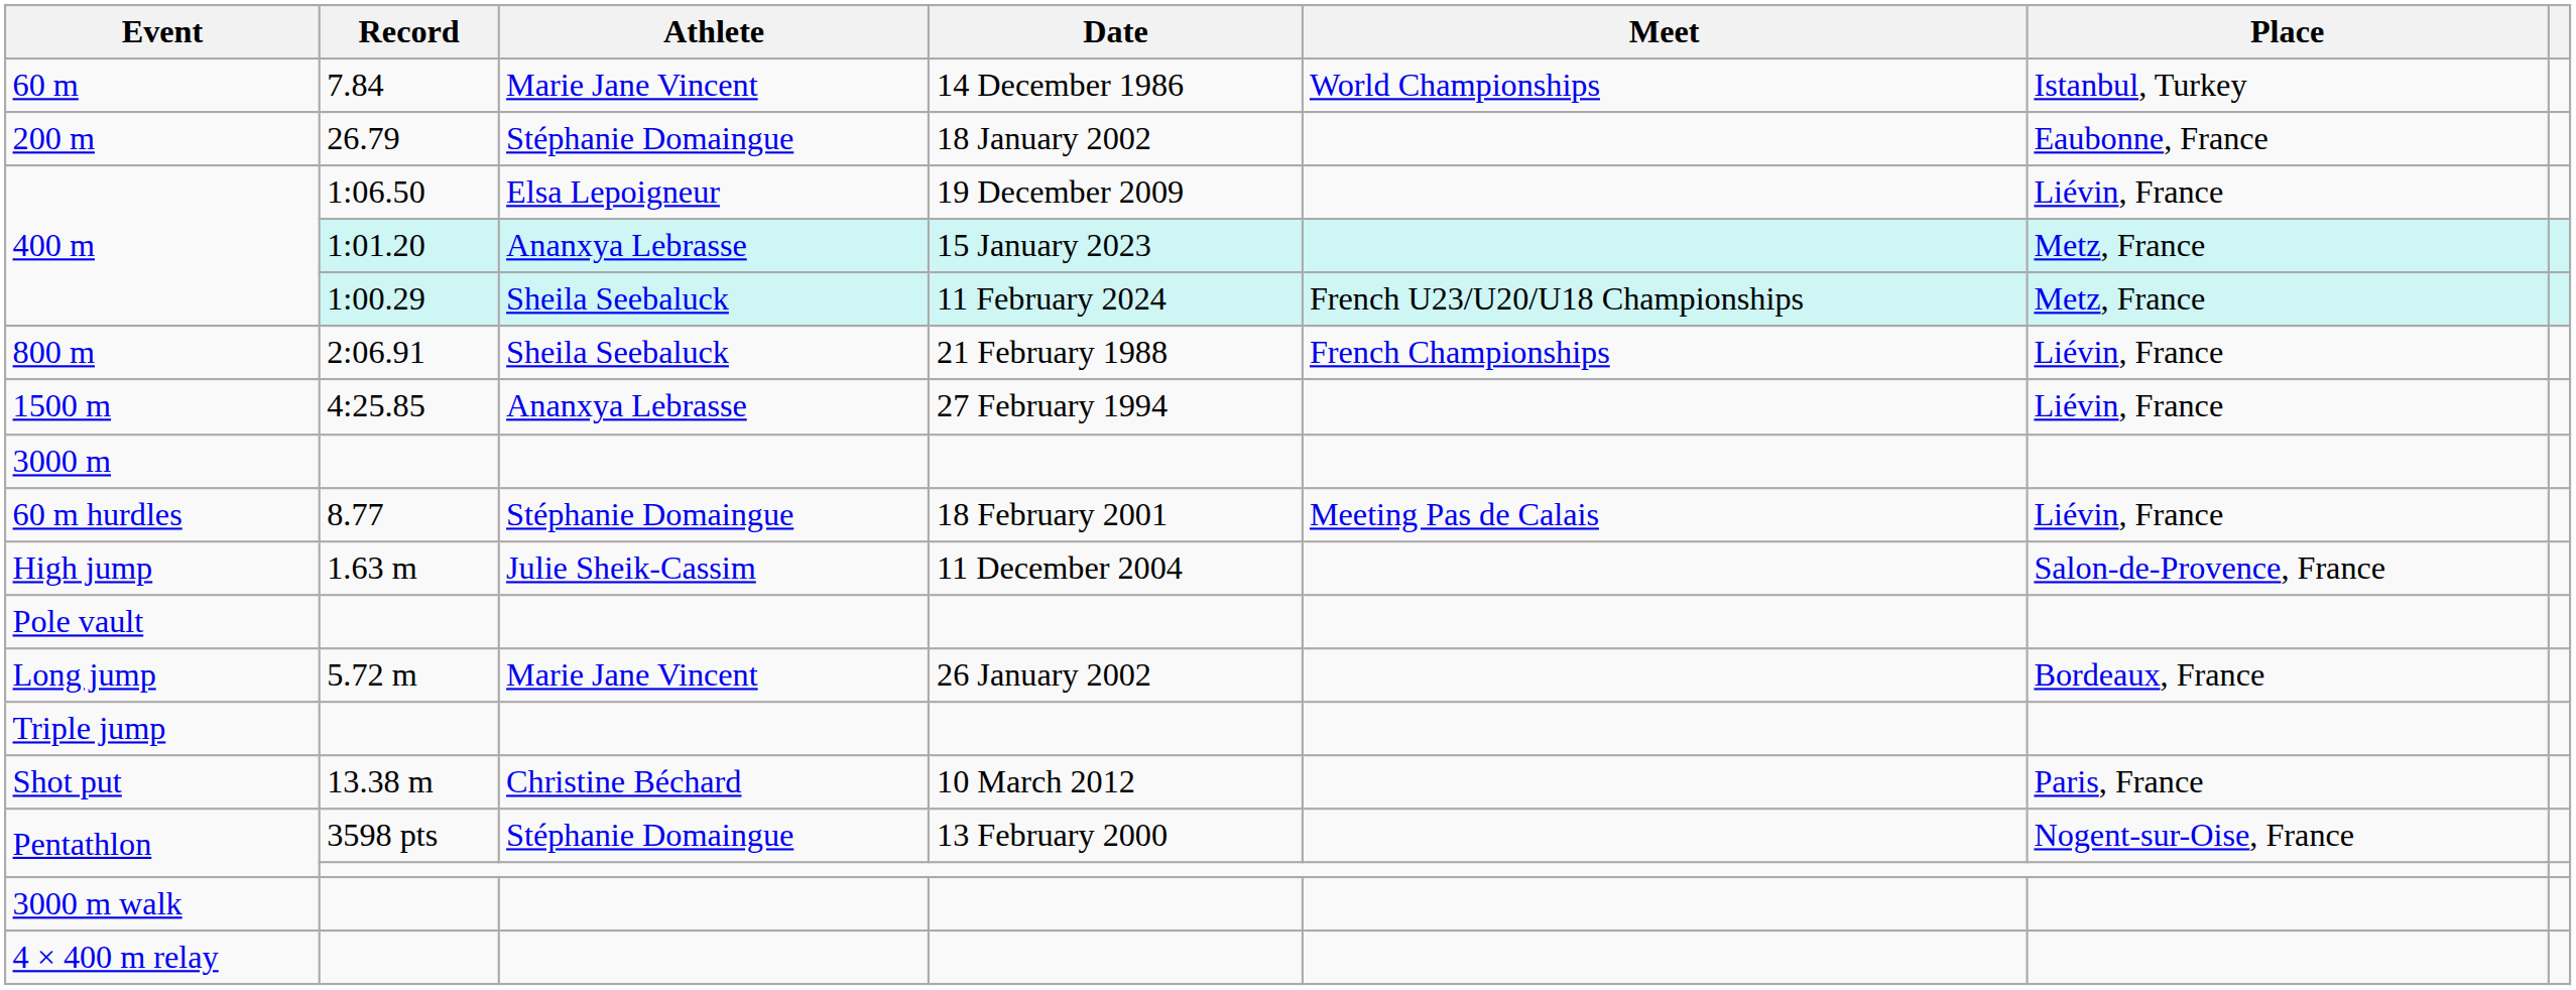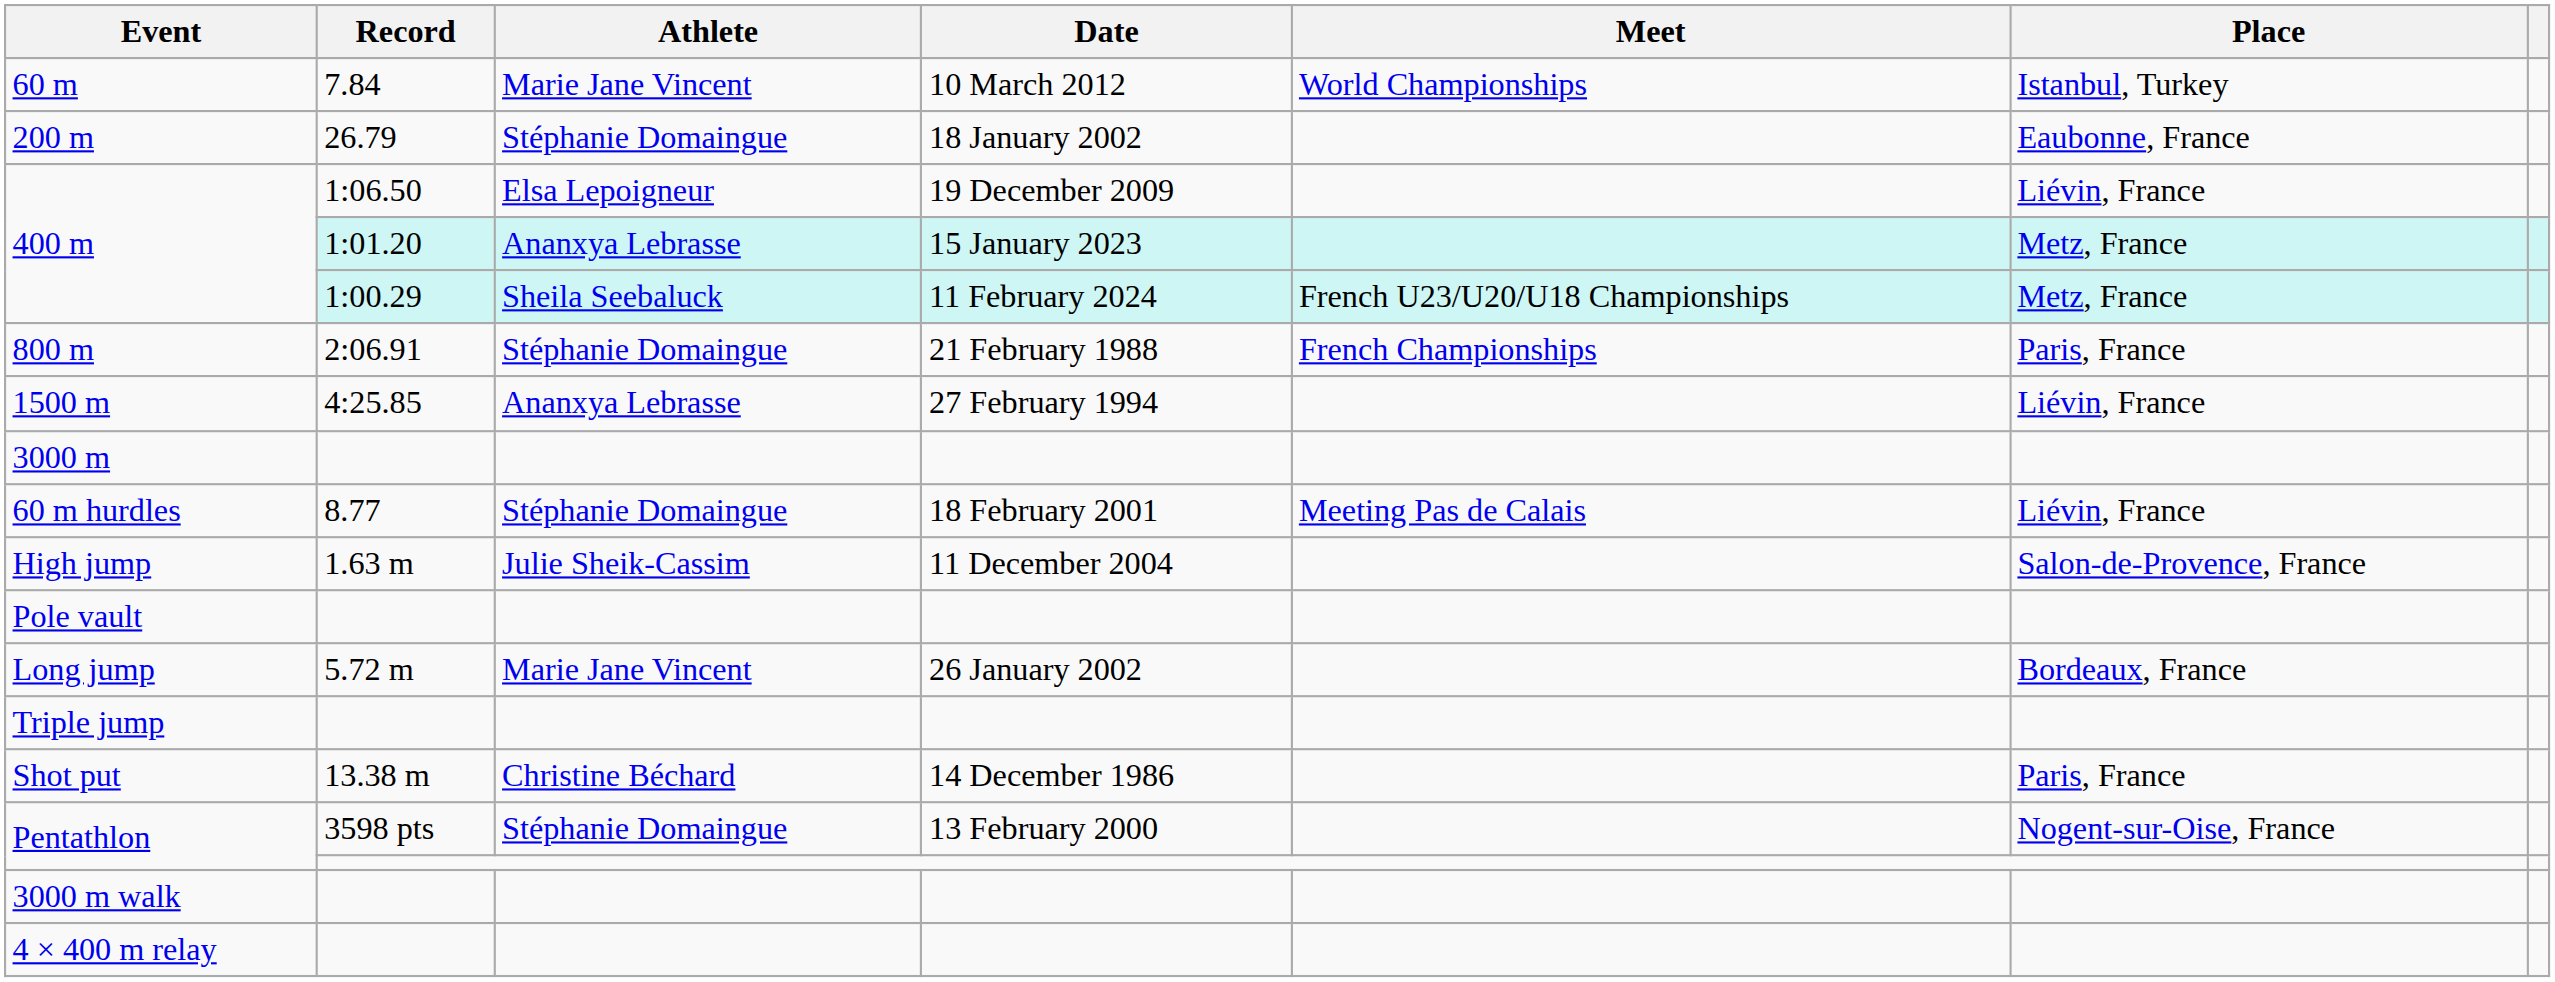60 m | Date: 14 December 1986 -> 10 March 2012
800 m | Athlete: Sheila Seebaluck -> Stéphanie Domaingue
800 m | Place: Liévin, France -> Paris, France
Shot put | Date: 10 March 2012 -> 14 December 1986
